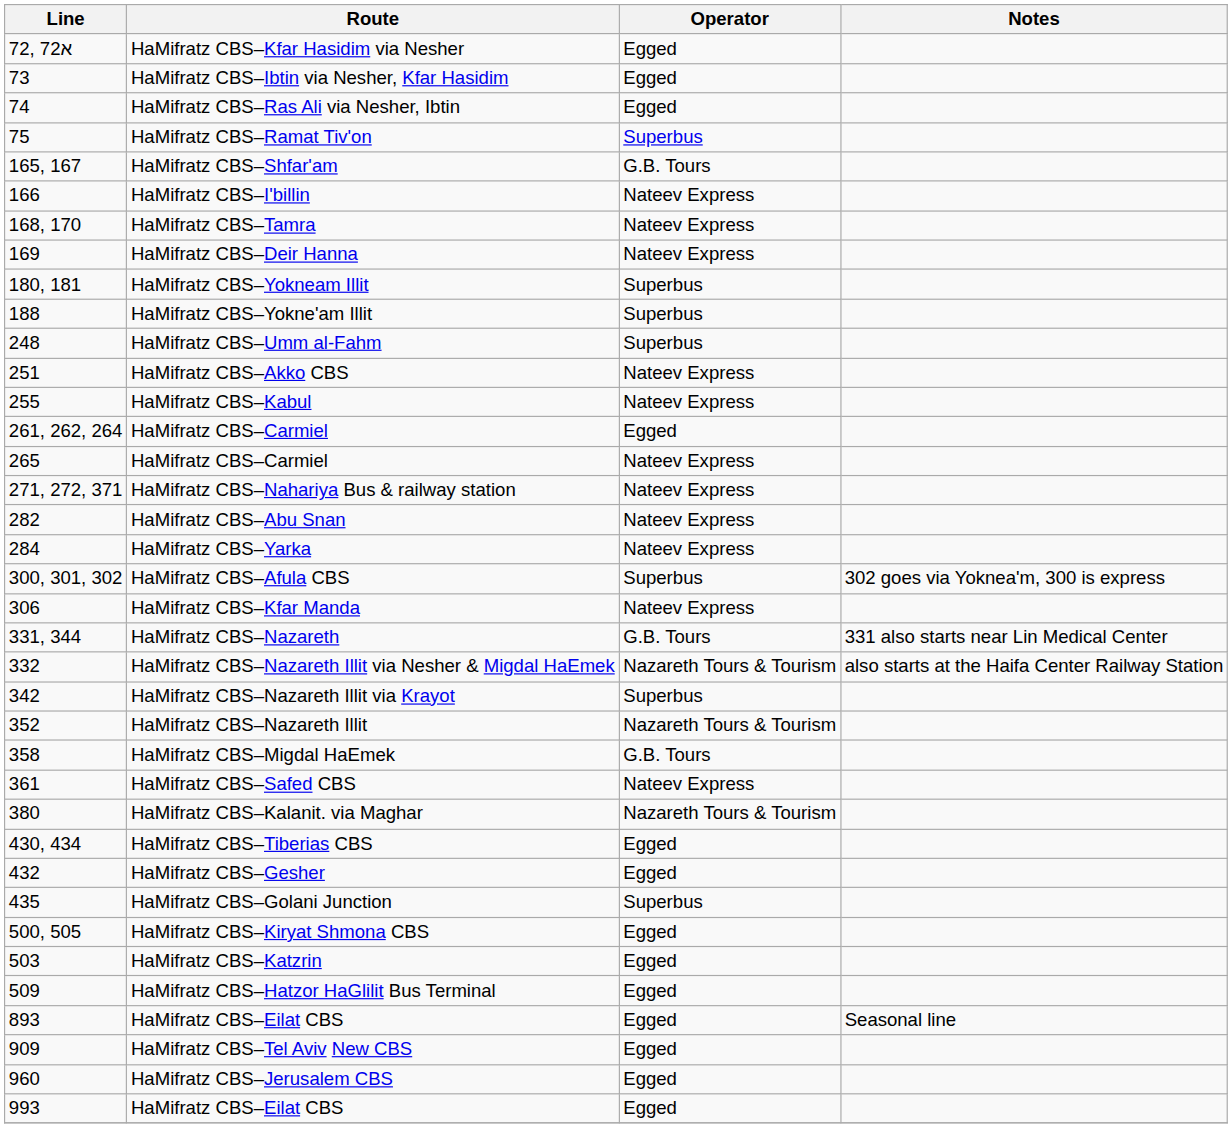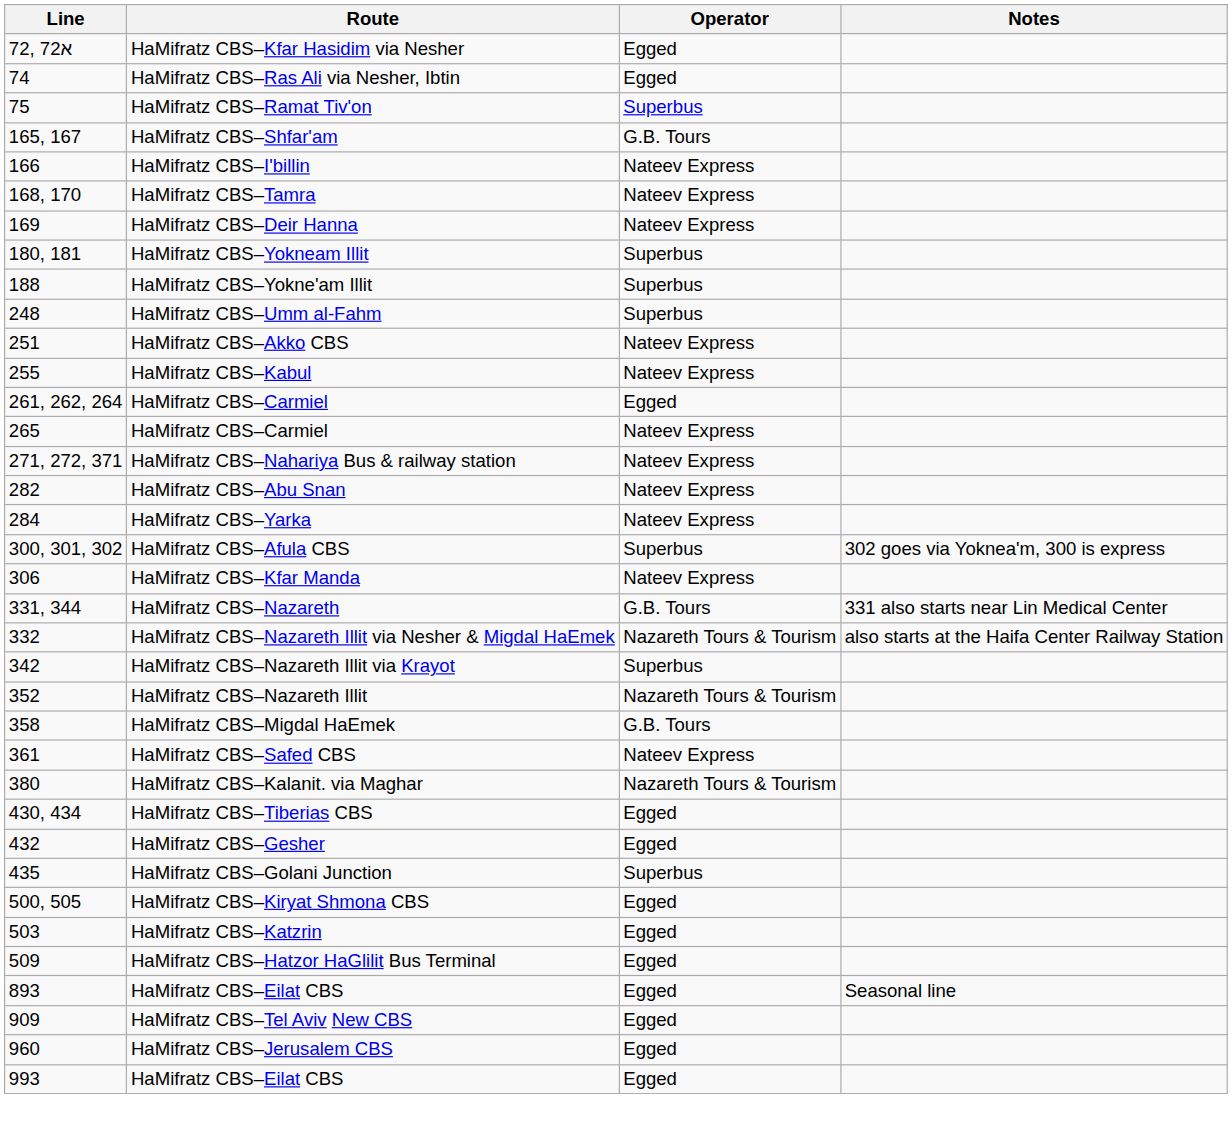- row: 73 | HaMifratz CBS–Ibtin via Nesher, Kfar Hasidim | Egged
